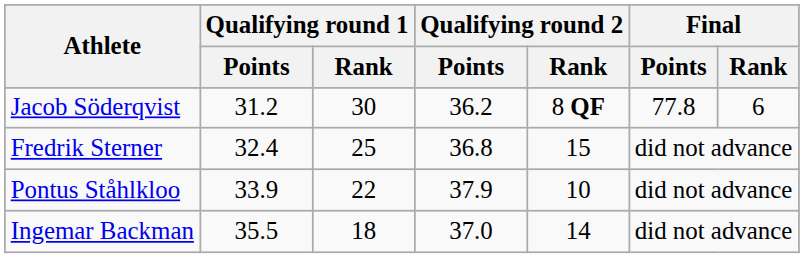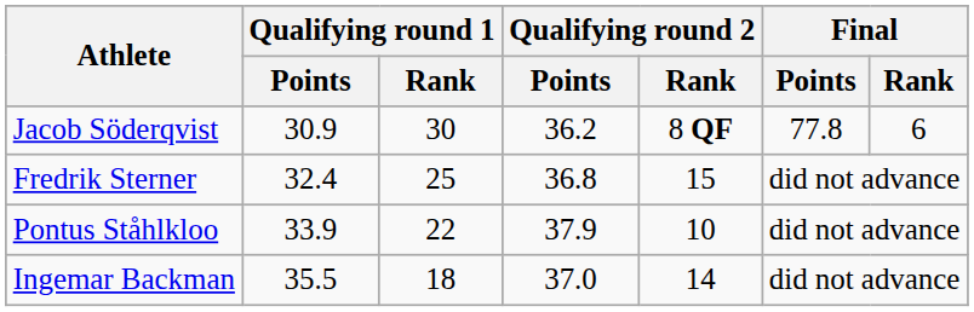Jacob Söderqvist | Qualifying round 1 / Points: 31.2 -> 30.9
